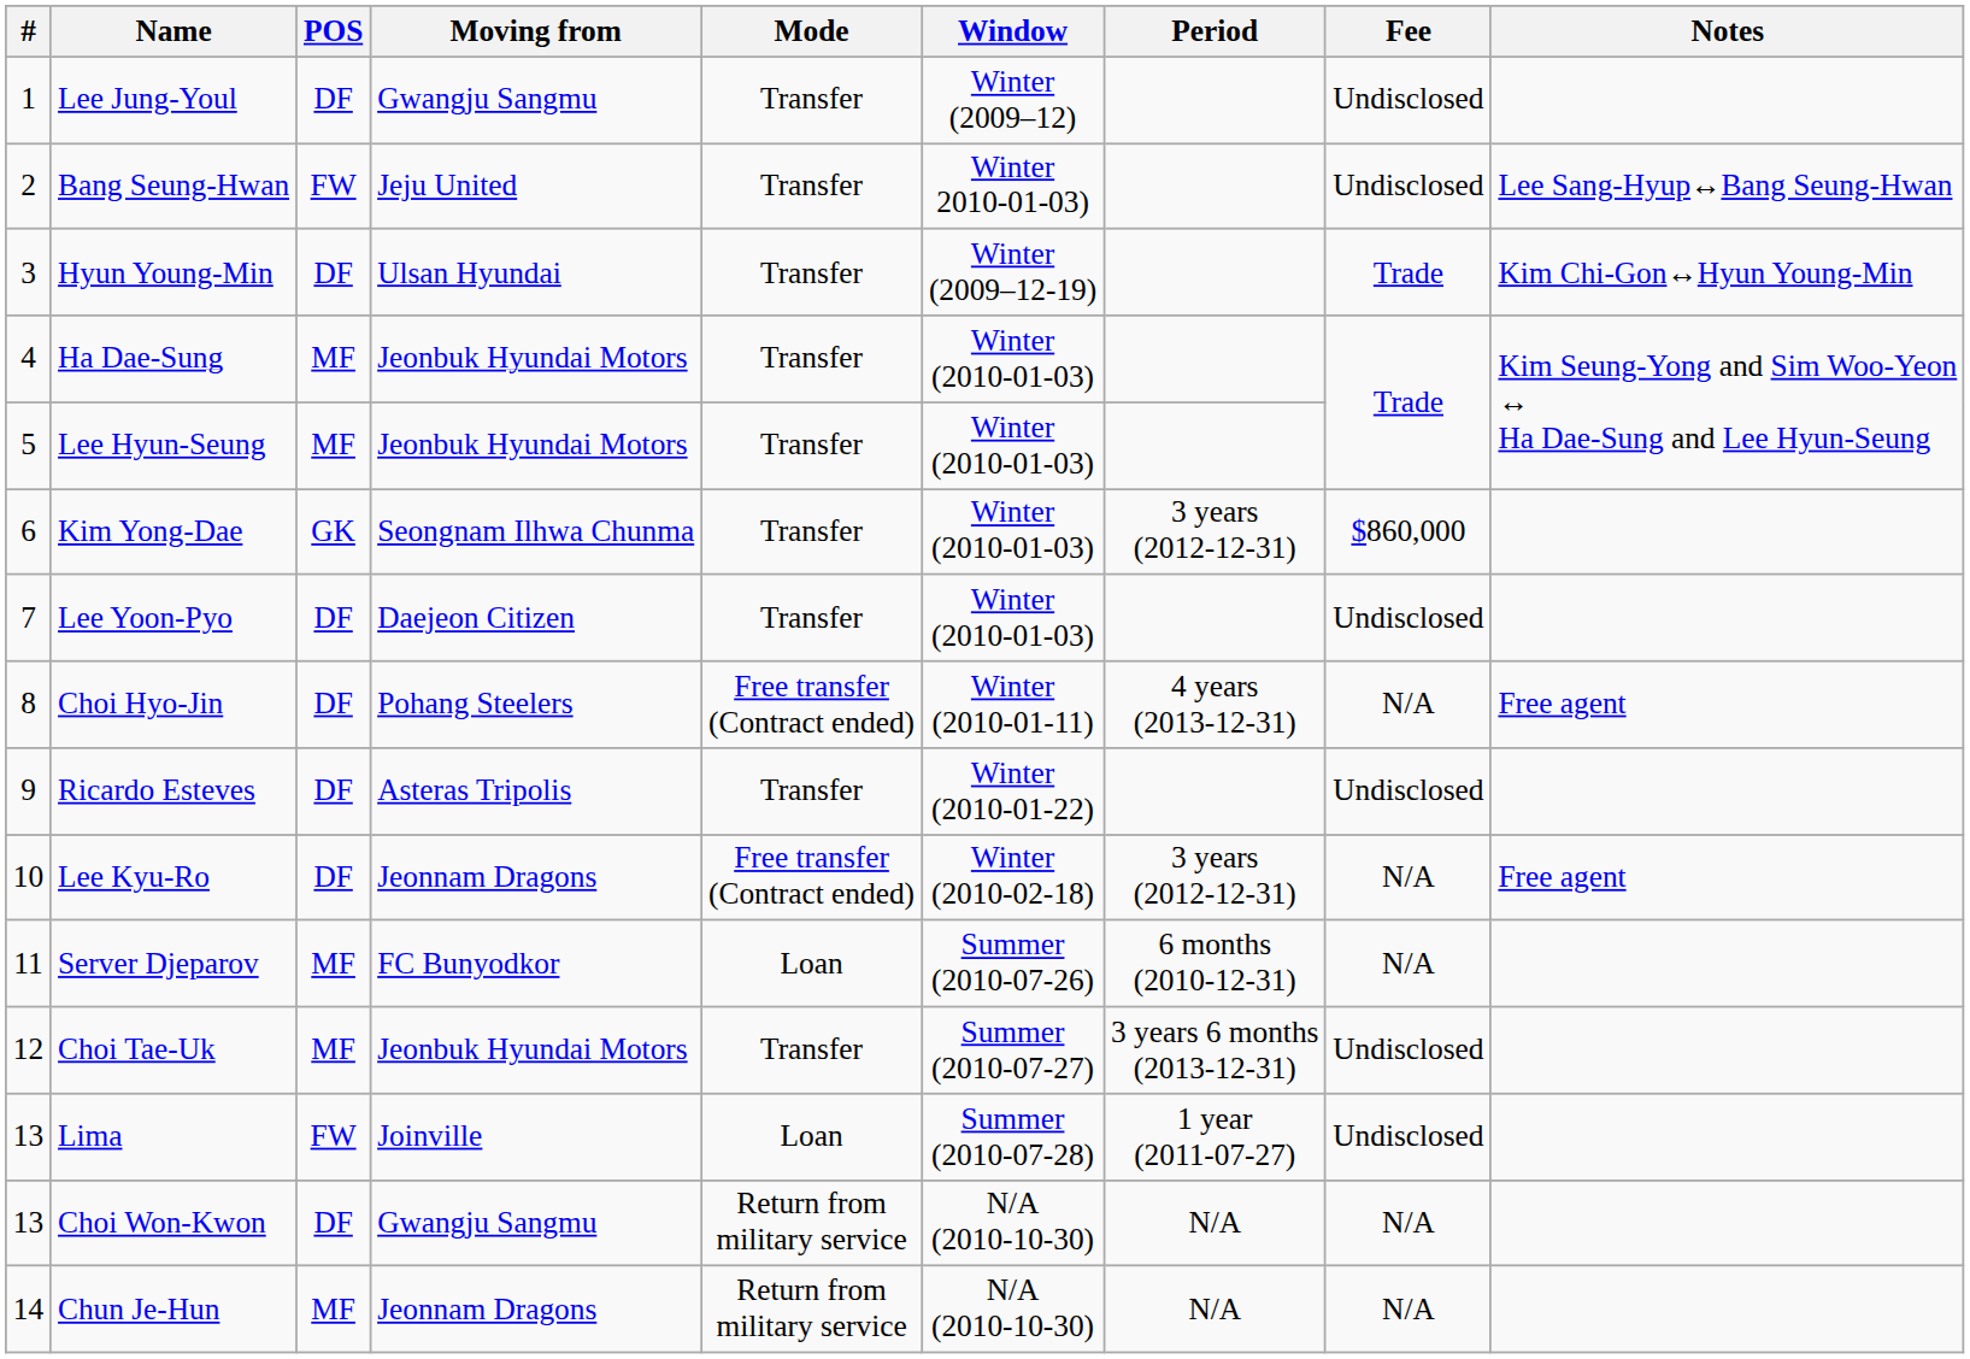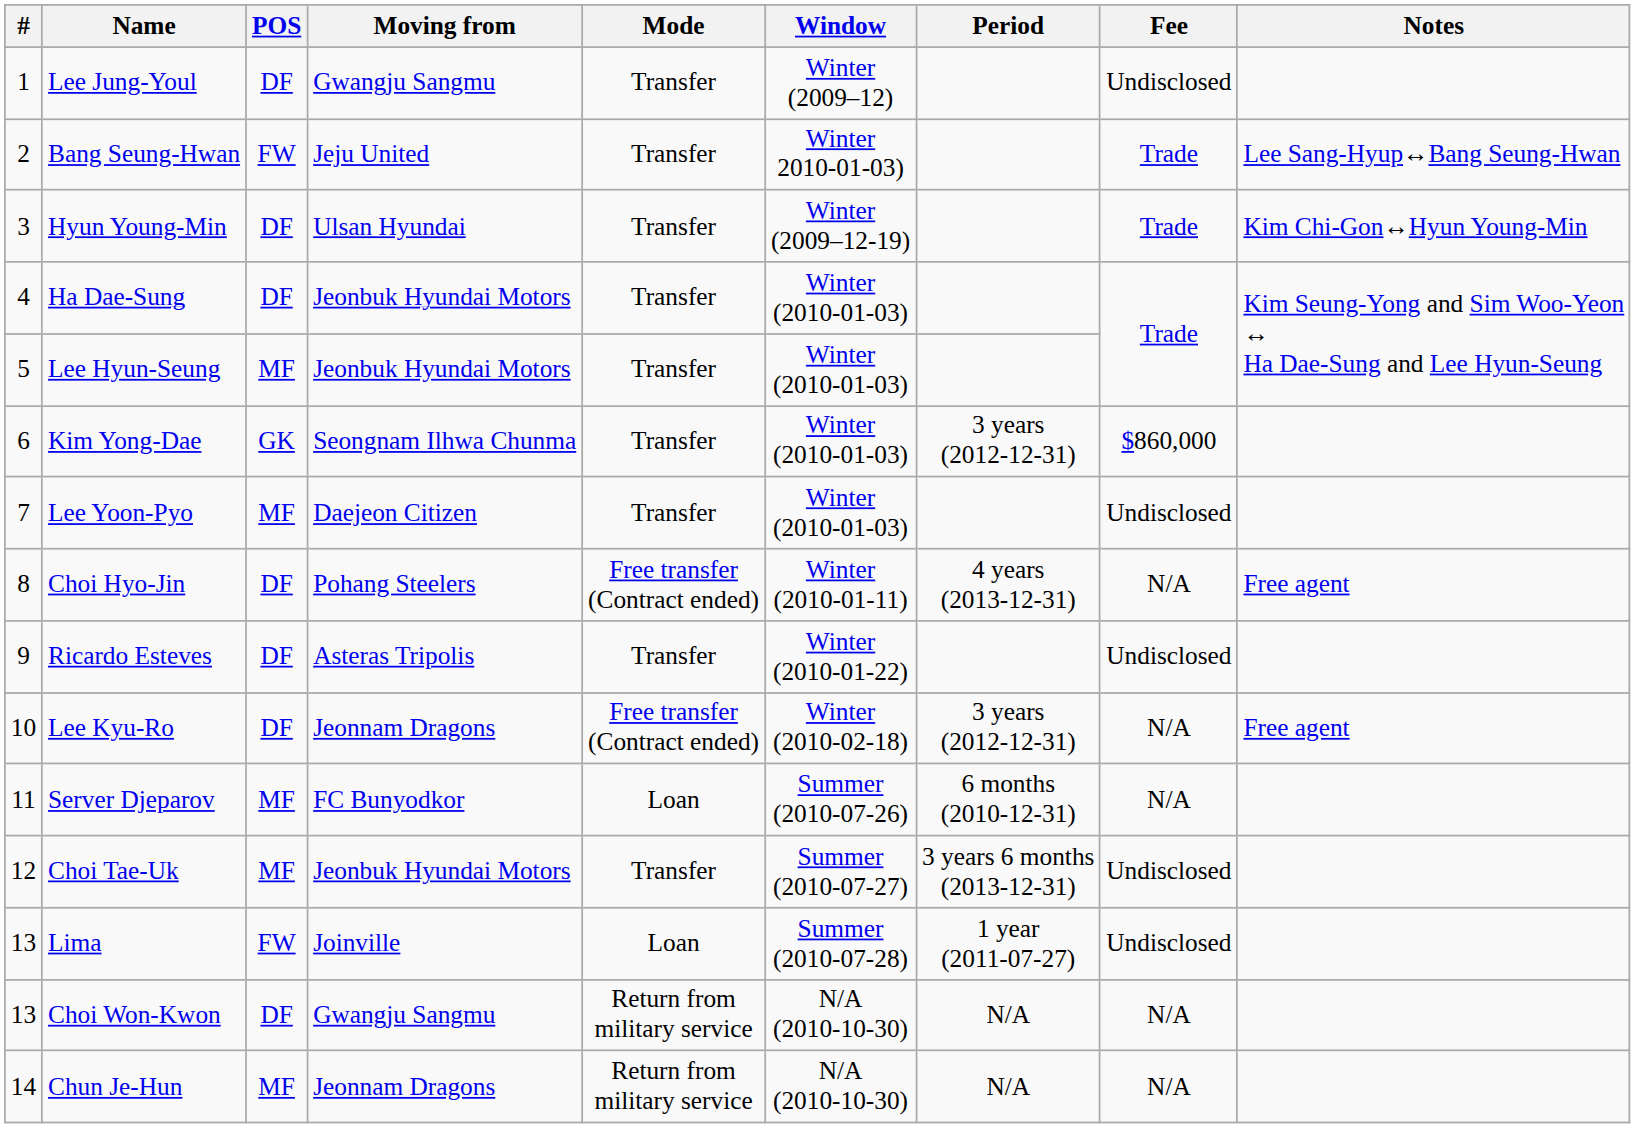Bang Seung-Hwan | Fee: Undisclosed -> Trade
Ha Dae-Sung | POS: MF -> DF
Lee Yoon-Pyo | POS: DF -> MF
